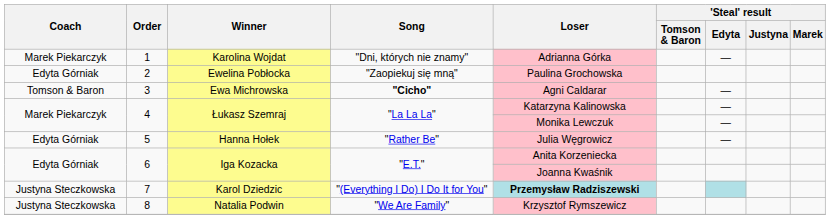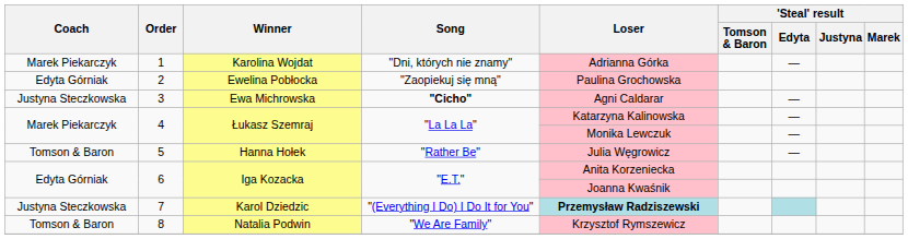3 | Coach: Tomson & Baron -> Justyna Steczkowska
5 | Coach: Edyta Górniak -> Tomson & Baron
8 | Coach: Justyna Steczkowska -> Tomson & Baron
